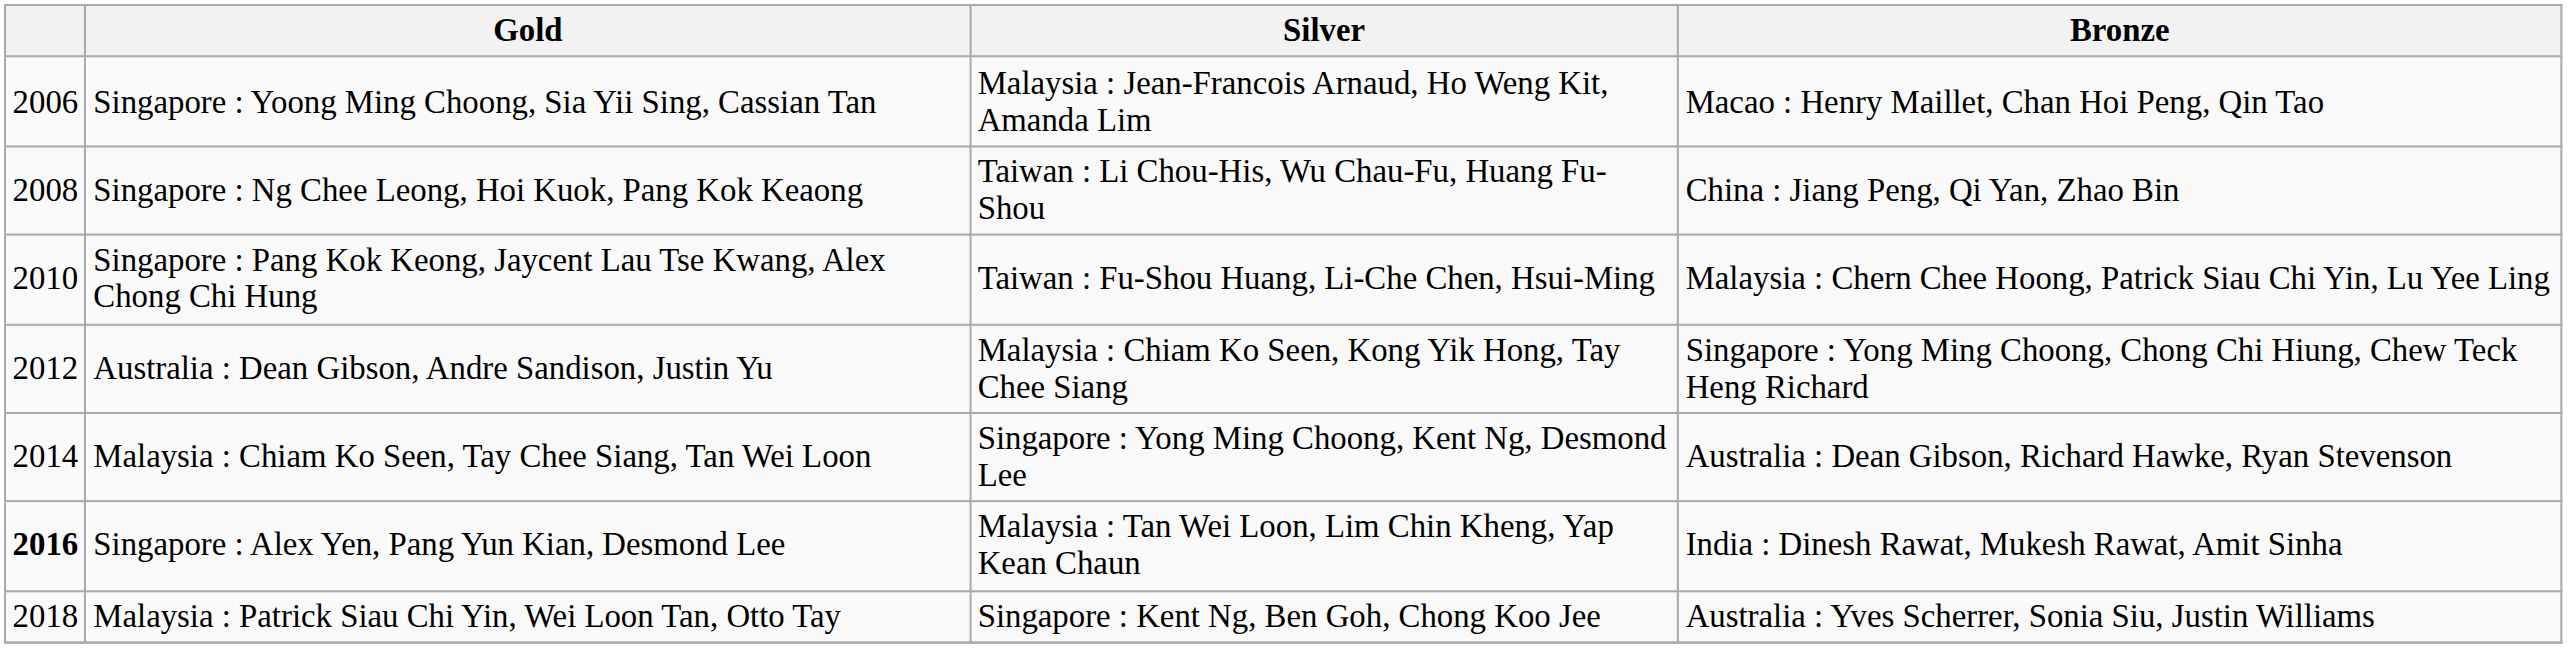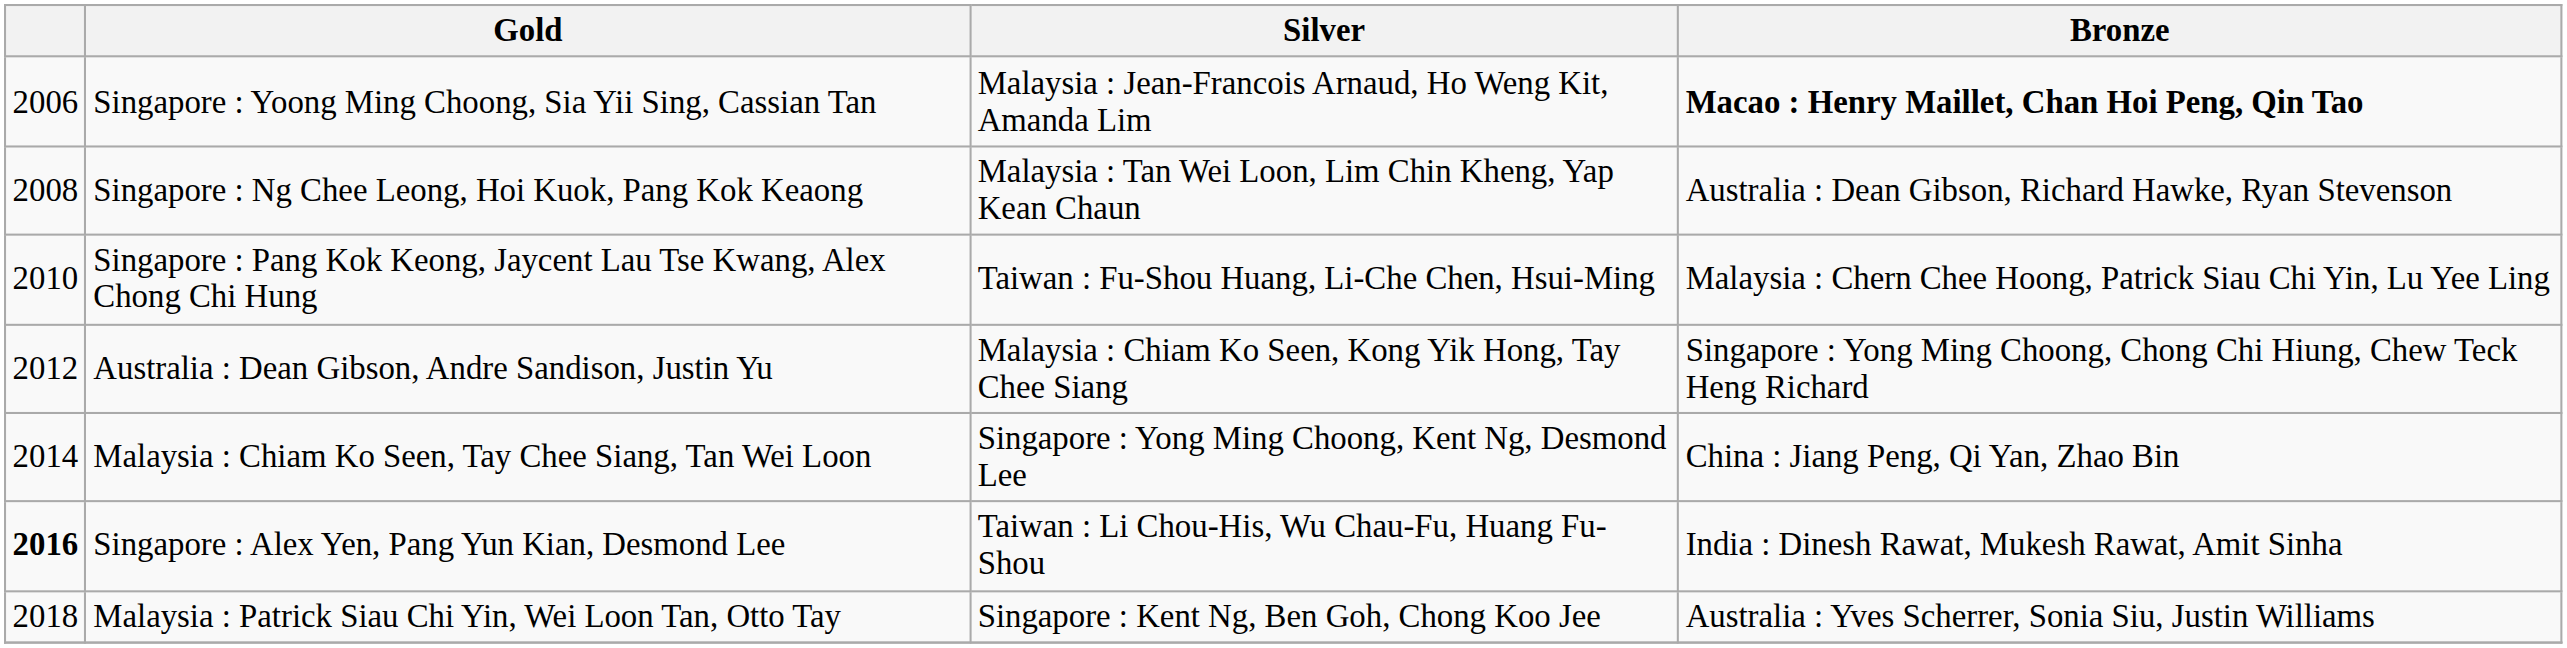Singapore : Yoong Ming Choong, Sia Yii Sing, Cassian Tan | Bronze: normal -> bold
Singapore : Ng Chee Leong, Hoi Kuok, Pang Kok Keaong | Silver: Taiwan : Li Chou-His, Wu Chau-Fu, Huang Fu-Shou -> Malaysia : Tan Wei Loon, Lim Chin Kheng, Yap Kean Chaun
Singapore : Ng Chee Leong, Hoi Kuok, Pang Kok Keaong | Bronze: China : Jiang Peng, Qi Yan, Zhao Bin -> Australia : Dean Gibson, Richard Hawke, Ryan Stevenson
Malaysia : Chiam Ko Seen, Tay Chee Siang, Tan Wei Loon | Bronze: Australia : Dean Gibson, Richard Hawke, Ryan Stevenson -> China : Jiang Peng, Qi Yan, Zhao Bin
Singapore : Alex Yen, Pang Yun Kian, Desmond Lee | Silver: Malaysia : Tan Wei Loon, Lim Chin Kheng, Yap Kean Chaun -> Taiwan : Li Chou-His, Wu Chau-Fu, Huang Fu-Shou
